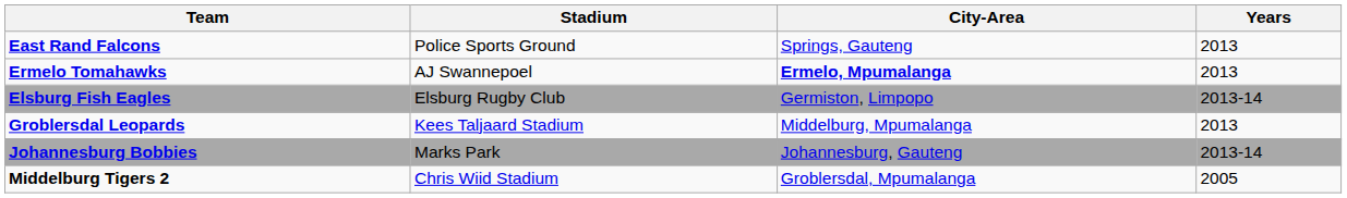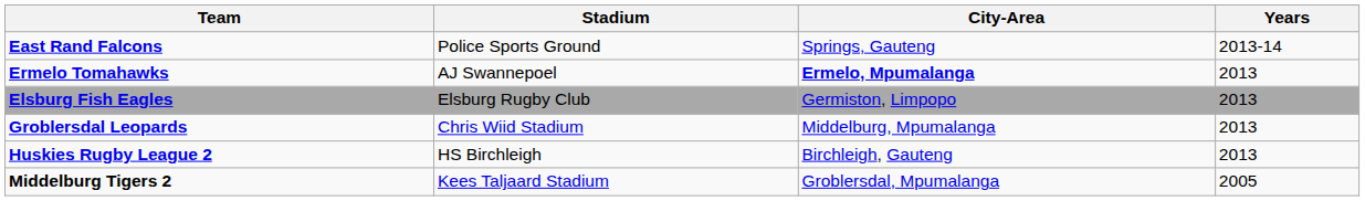East Rand Falcons | Years: 2013 -> 2013-14
Elsburg Fish Eagles | Years: 2013-14 -> 2013
Groblersdal Leopards | Stadium: Kees Taljaard Stadium -> Chris Wiid Stadium
+ row: Huskies Rugby League 2 | HS Birchleigh | Birchleigh, Gauteng | 2013
- row: Johannesburg Bobbies | Marks Park | Johannesburg, Gauteng | 2013-14
Middelburg Tigers 2 | Stadium: Chris Wiid Stadium -> Kees Taljaard Stadium
